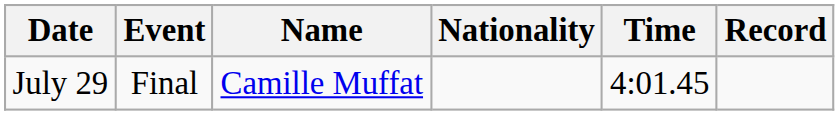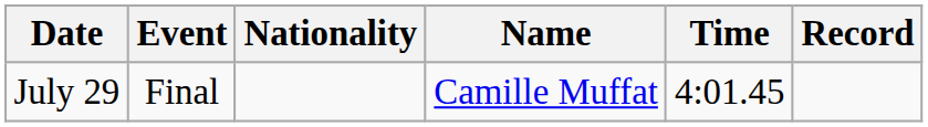columns swapped: Name <-> Nationality
